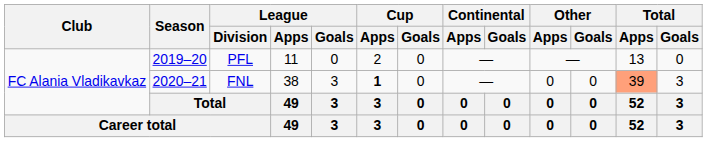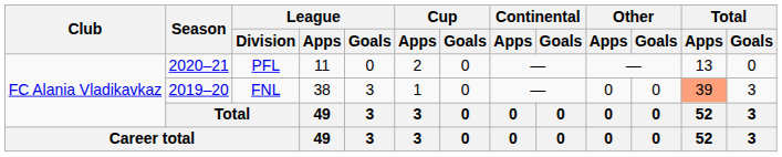PFL | Season: 2019–20 -> 2020–21
FNL | Season: 2020–21 -> 2019–20
FNL | Cup / Apps: bold -> normal
